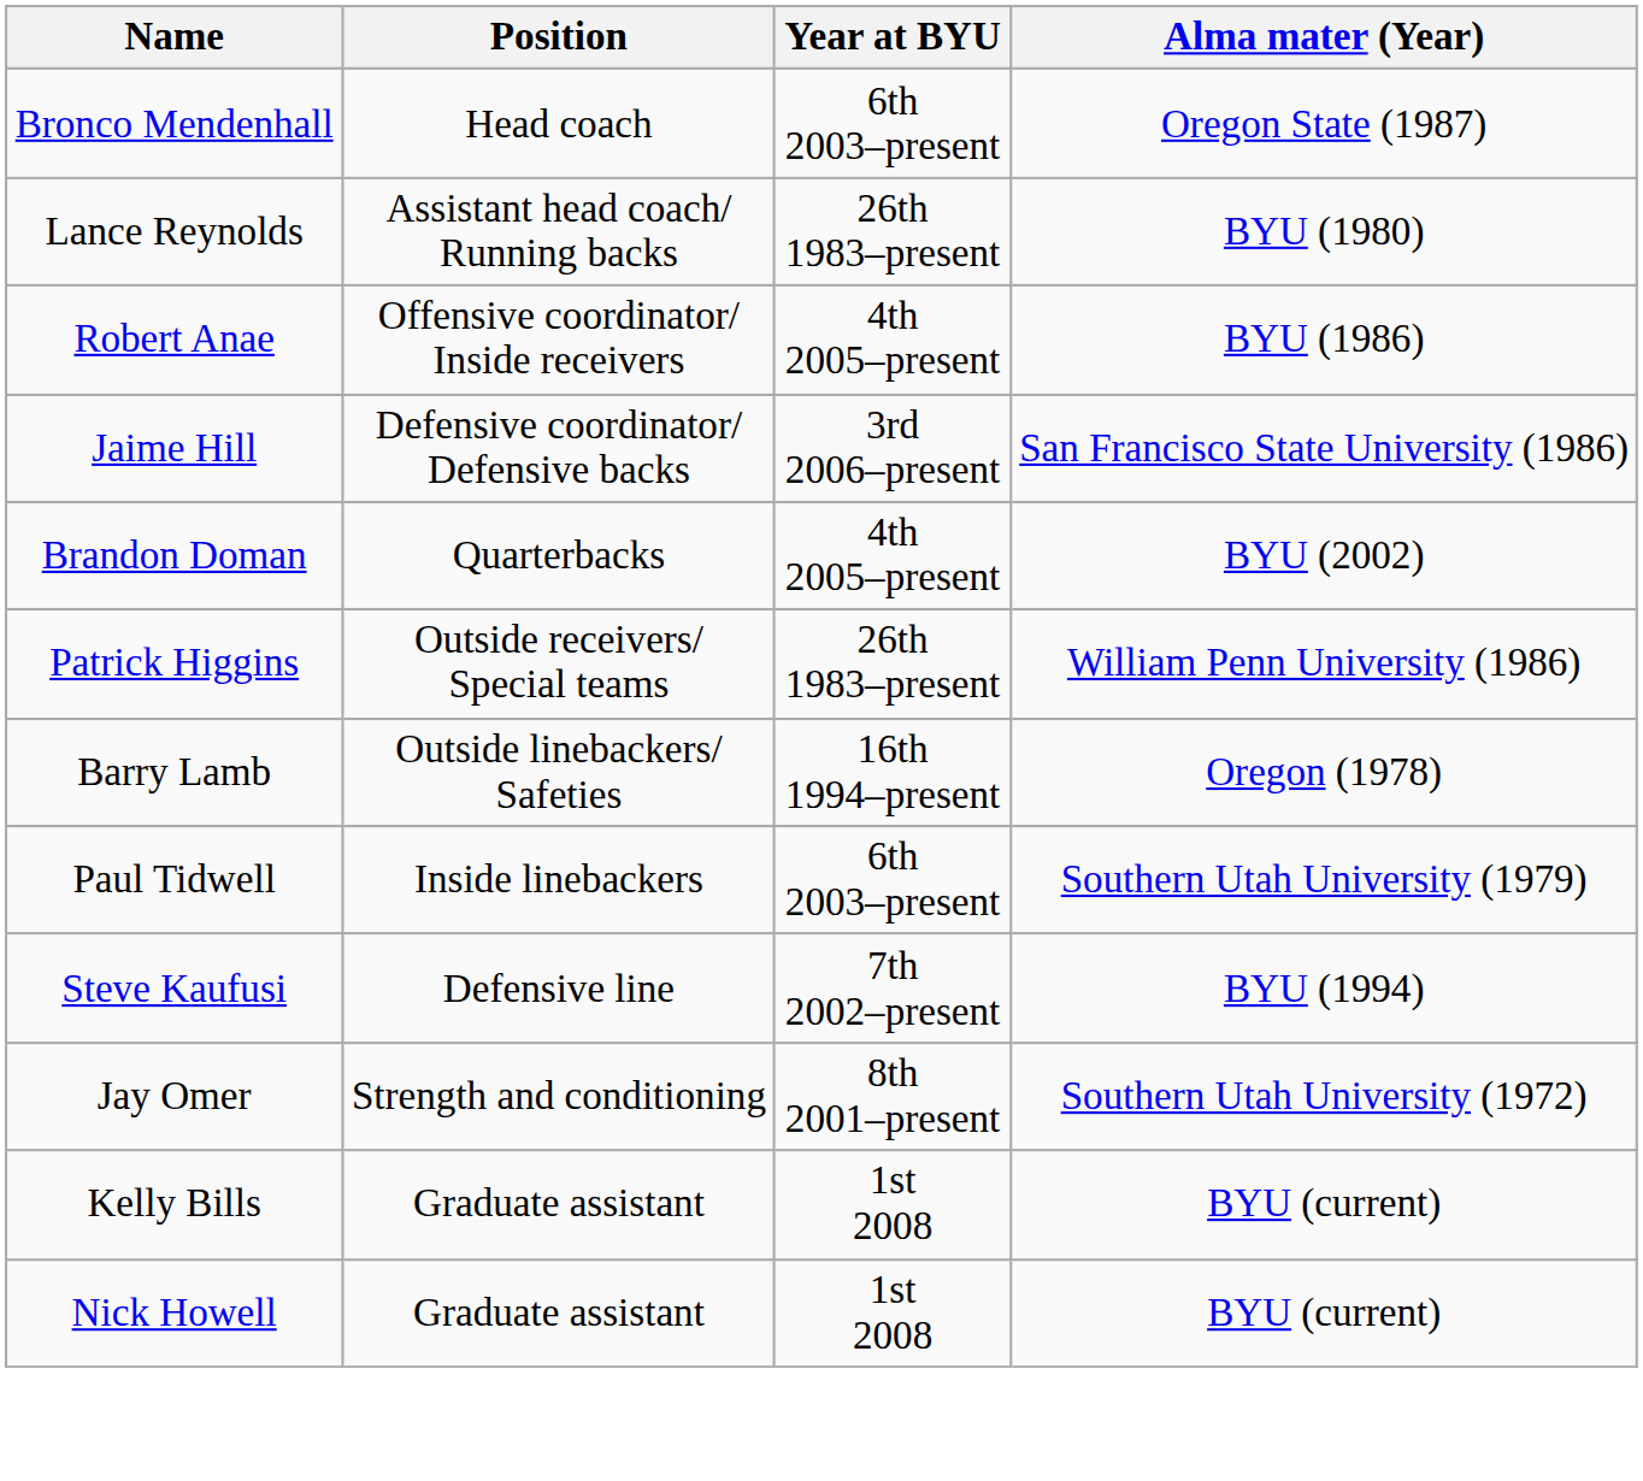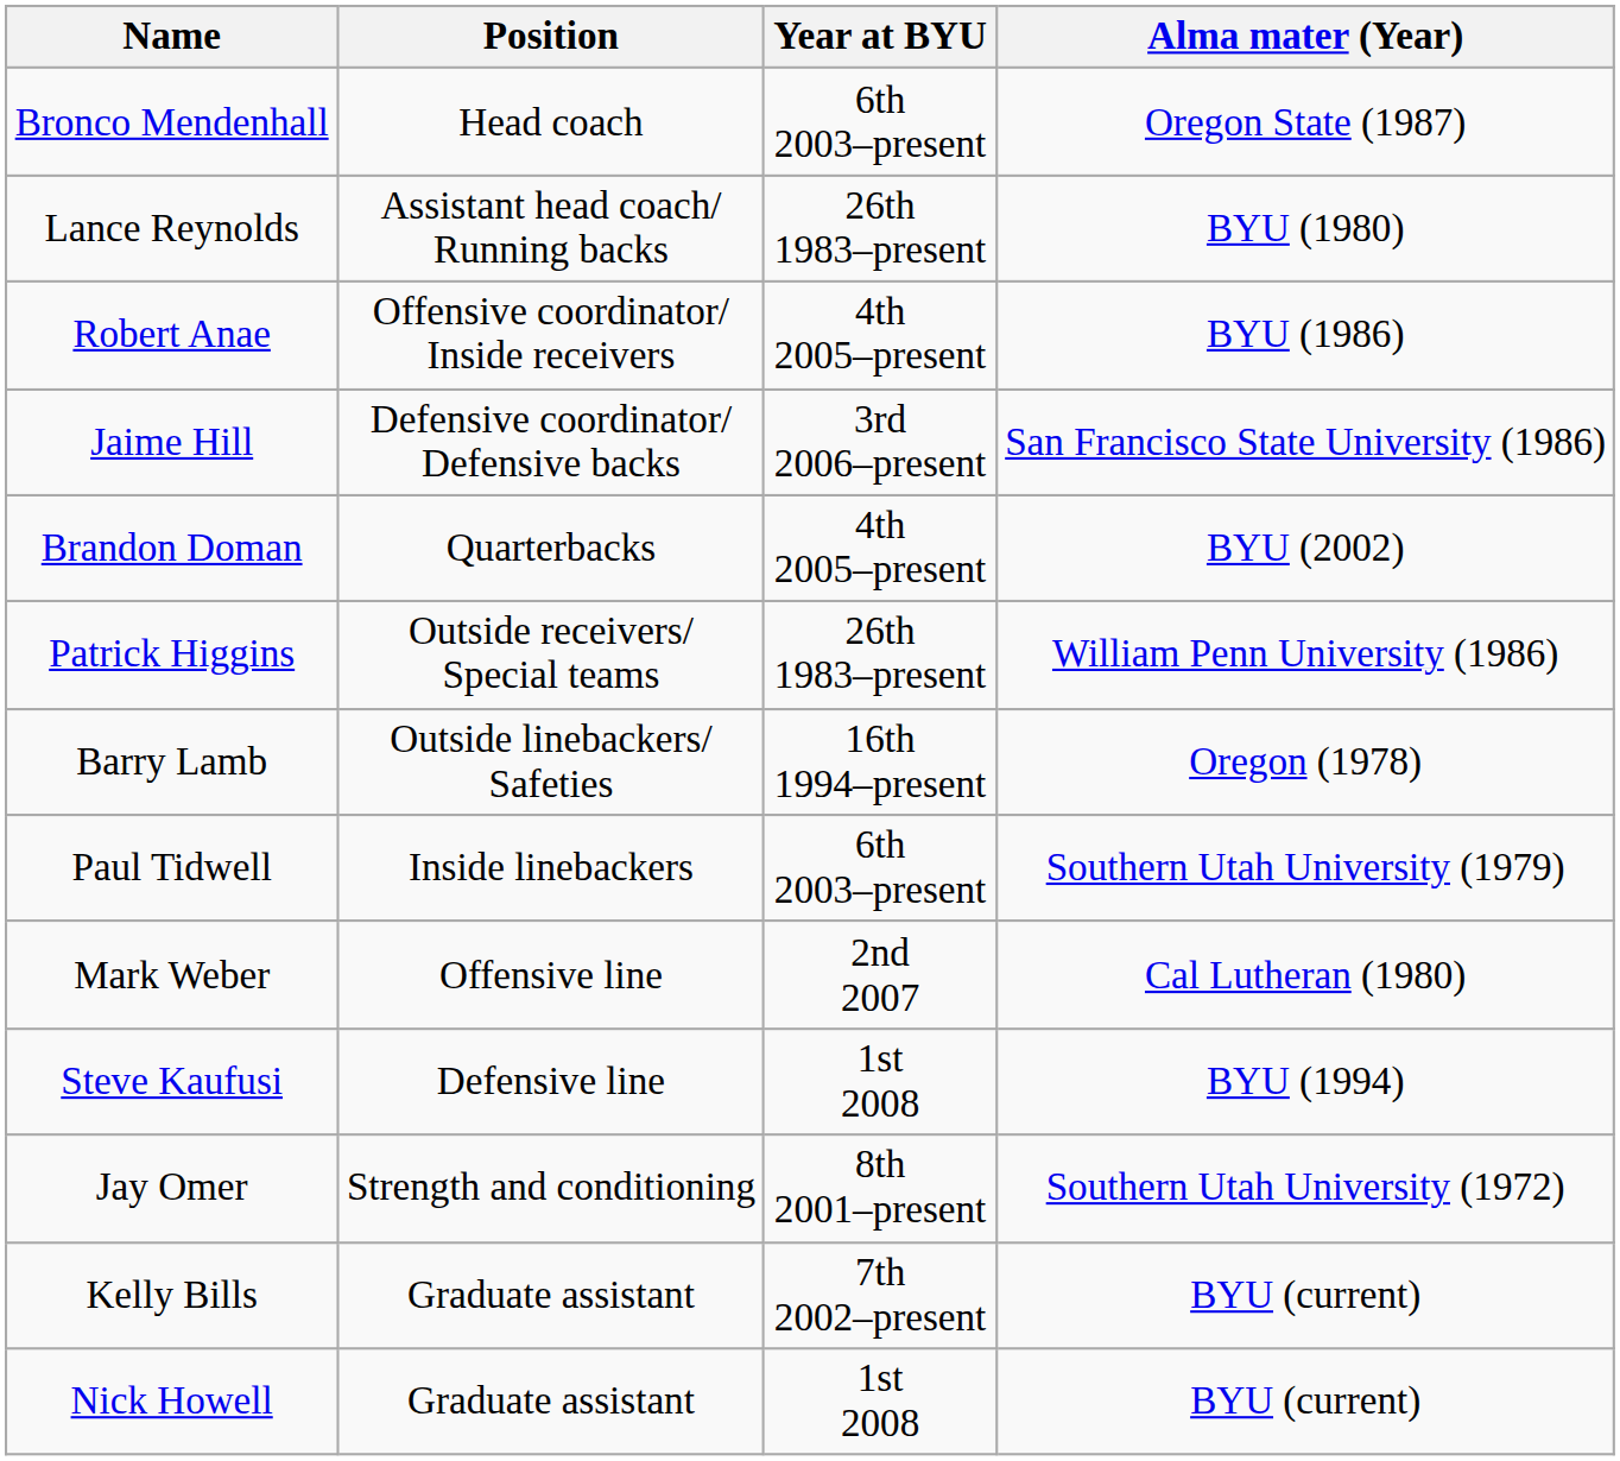+ row: Mark Weber | Offensive line | 2nd 2007 | Cal Lutheran (1980)
Steve Kaufusi | Year at BYU: 7th 2002–present -> 1st 2008
Kelly Bills | Year at BYU: 1st 2008 -> 7th 2002–present
